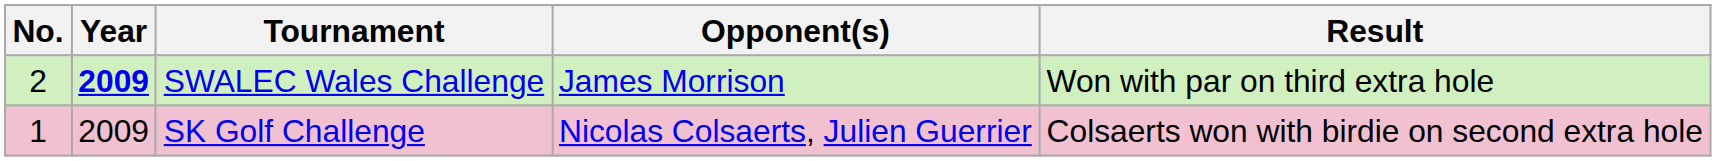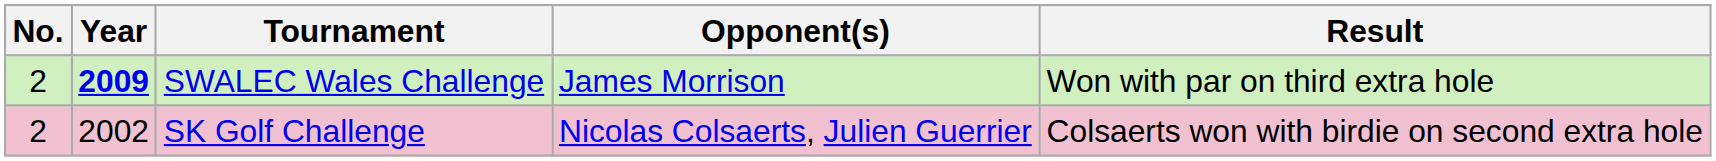SK Golf Challenge | No.: 1 -> 2
SK Golf Challenge | Year: 2009 -> 2002
